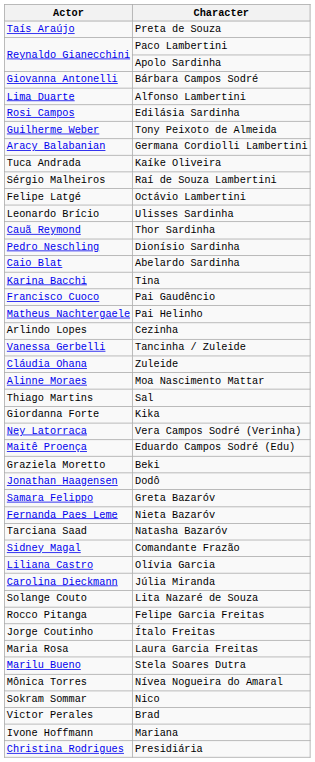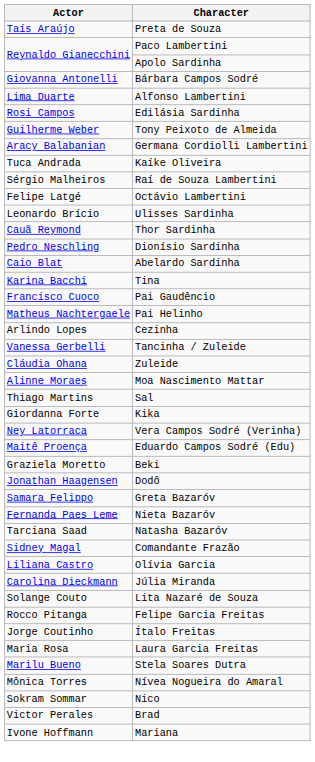- row: Christina Rodrigues | Presidiária
